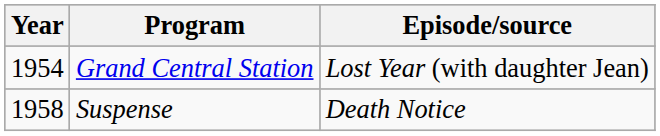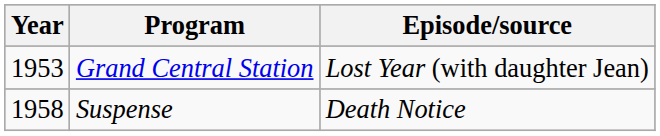Grand Central Station | Year: 1954 -> 1953
